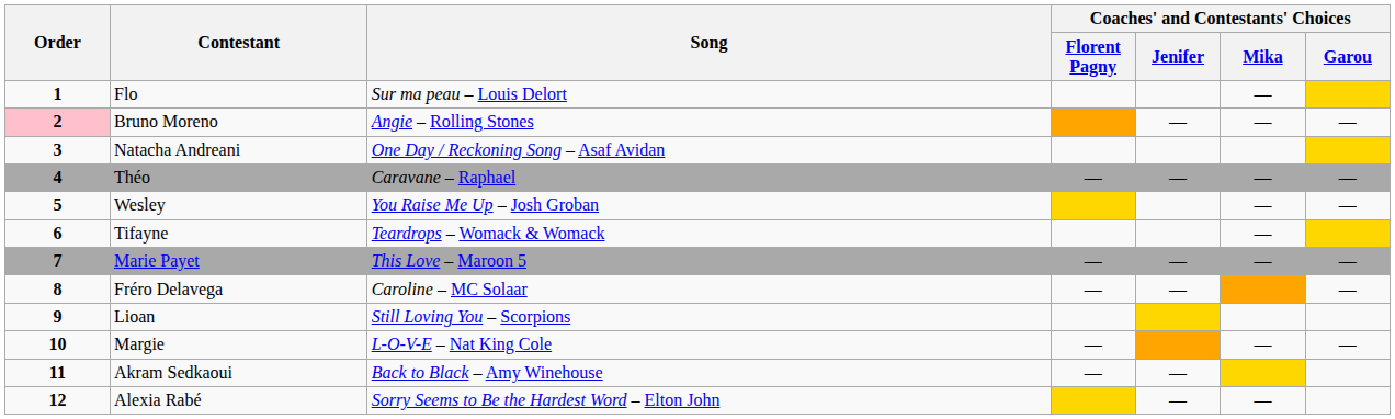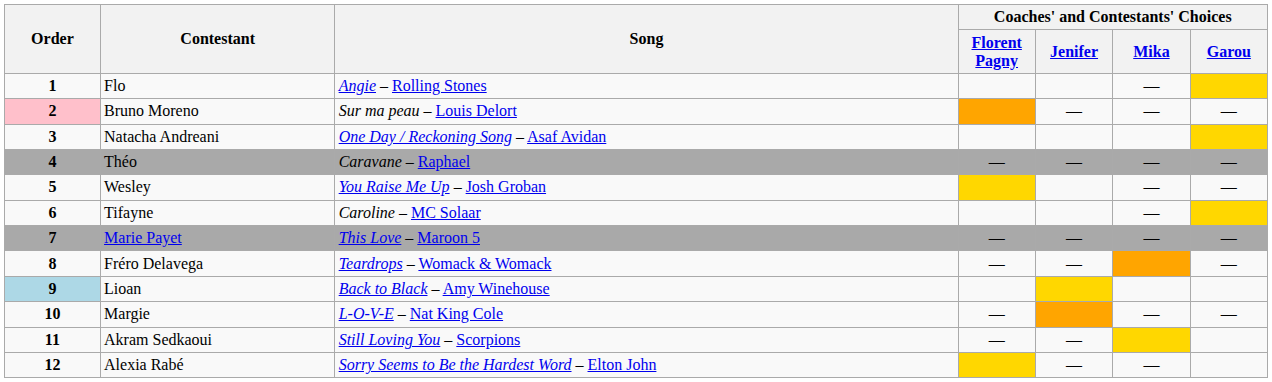Flo | Song: Sur ma peau – Louis Delort -> Angie – Rolling Stones
Bruno Moreno | Song: Angie – Rolling Stones -> Sur ma peau – Louis Delort
Tifayne | Song: Teardrops – Womack & Womack -> Caroline – MC Solaar
Fréro Delavega | Song: Caroline – MC Solaar -> Teardrops – Womack & Womack
Lioan | Order: no background -> lightblue background
Lioan | Song: Still Loving You – Scorpions -> Back to Black – Amy Winehouse
Akram Sedkaoui | Song: Back to Black – Amy Winehouse -> Still Loving You – Scorpions
